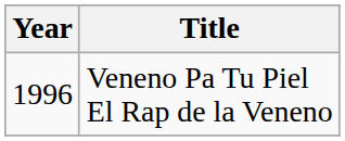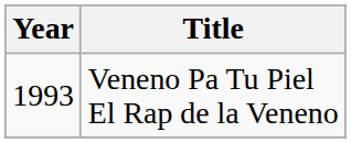Veneno Pa Tu Piel El Rap de la Veneno | Year: 1996 -> 1993
